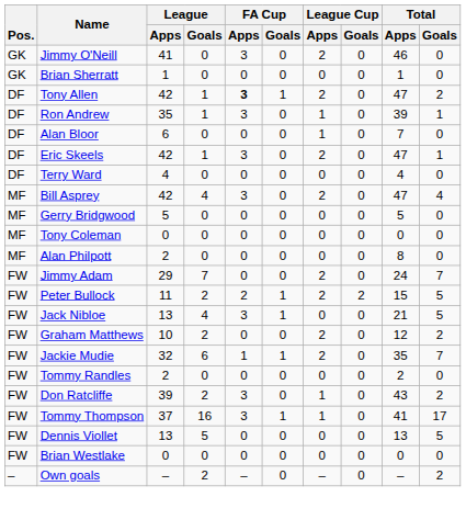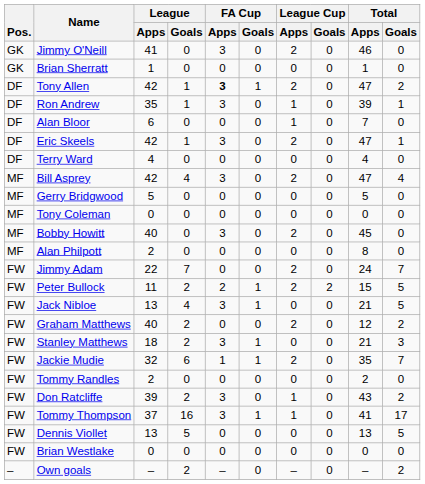+ row: MF | Bobby Howitt | 40 | 0 | 3 | 0 | 2 | 0 | 45 | 0
Jimmy Adam | League / Apps: 29 -> 22
Graham Matthews | League / Apps: 10 -> 40
+ row: FW | Stanley Matthews | 18 | 2 | 3 | 1 | 0 | 0 | 21 | 3
